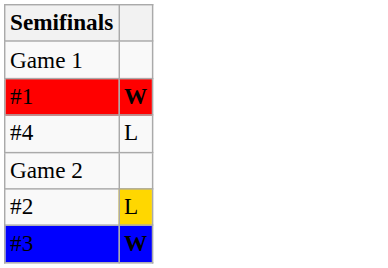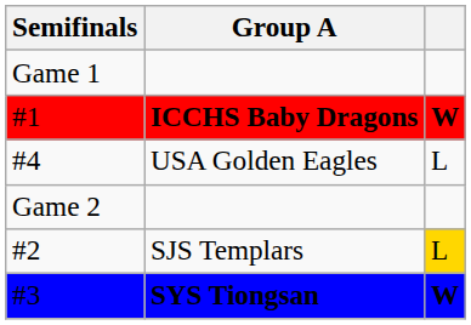+ column: Group A | ICCHS Baby Dragons | USA Golden Eagles | SJS Templars | SYS Tiongsan
